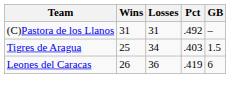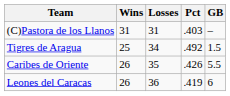(C)Pastora de los Llanos | Pct: .492 -> .403
Tigres de Aragua | Pct: .403 -> .492
+ row: Caribes de Oriente | 26 | 35 | .426 | 5.5
